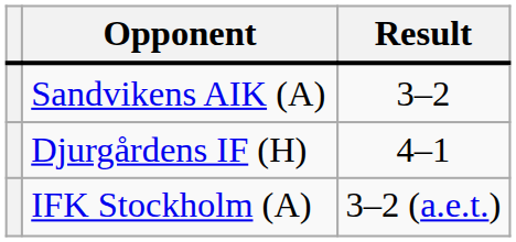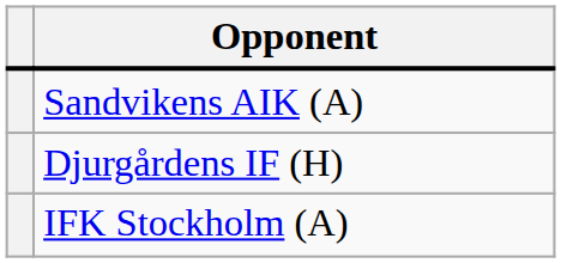- column: Result | 3–2 | 4–1 | 3–2 (a.e.t.)
